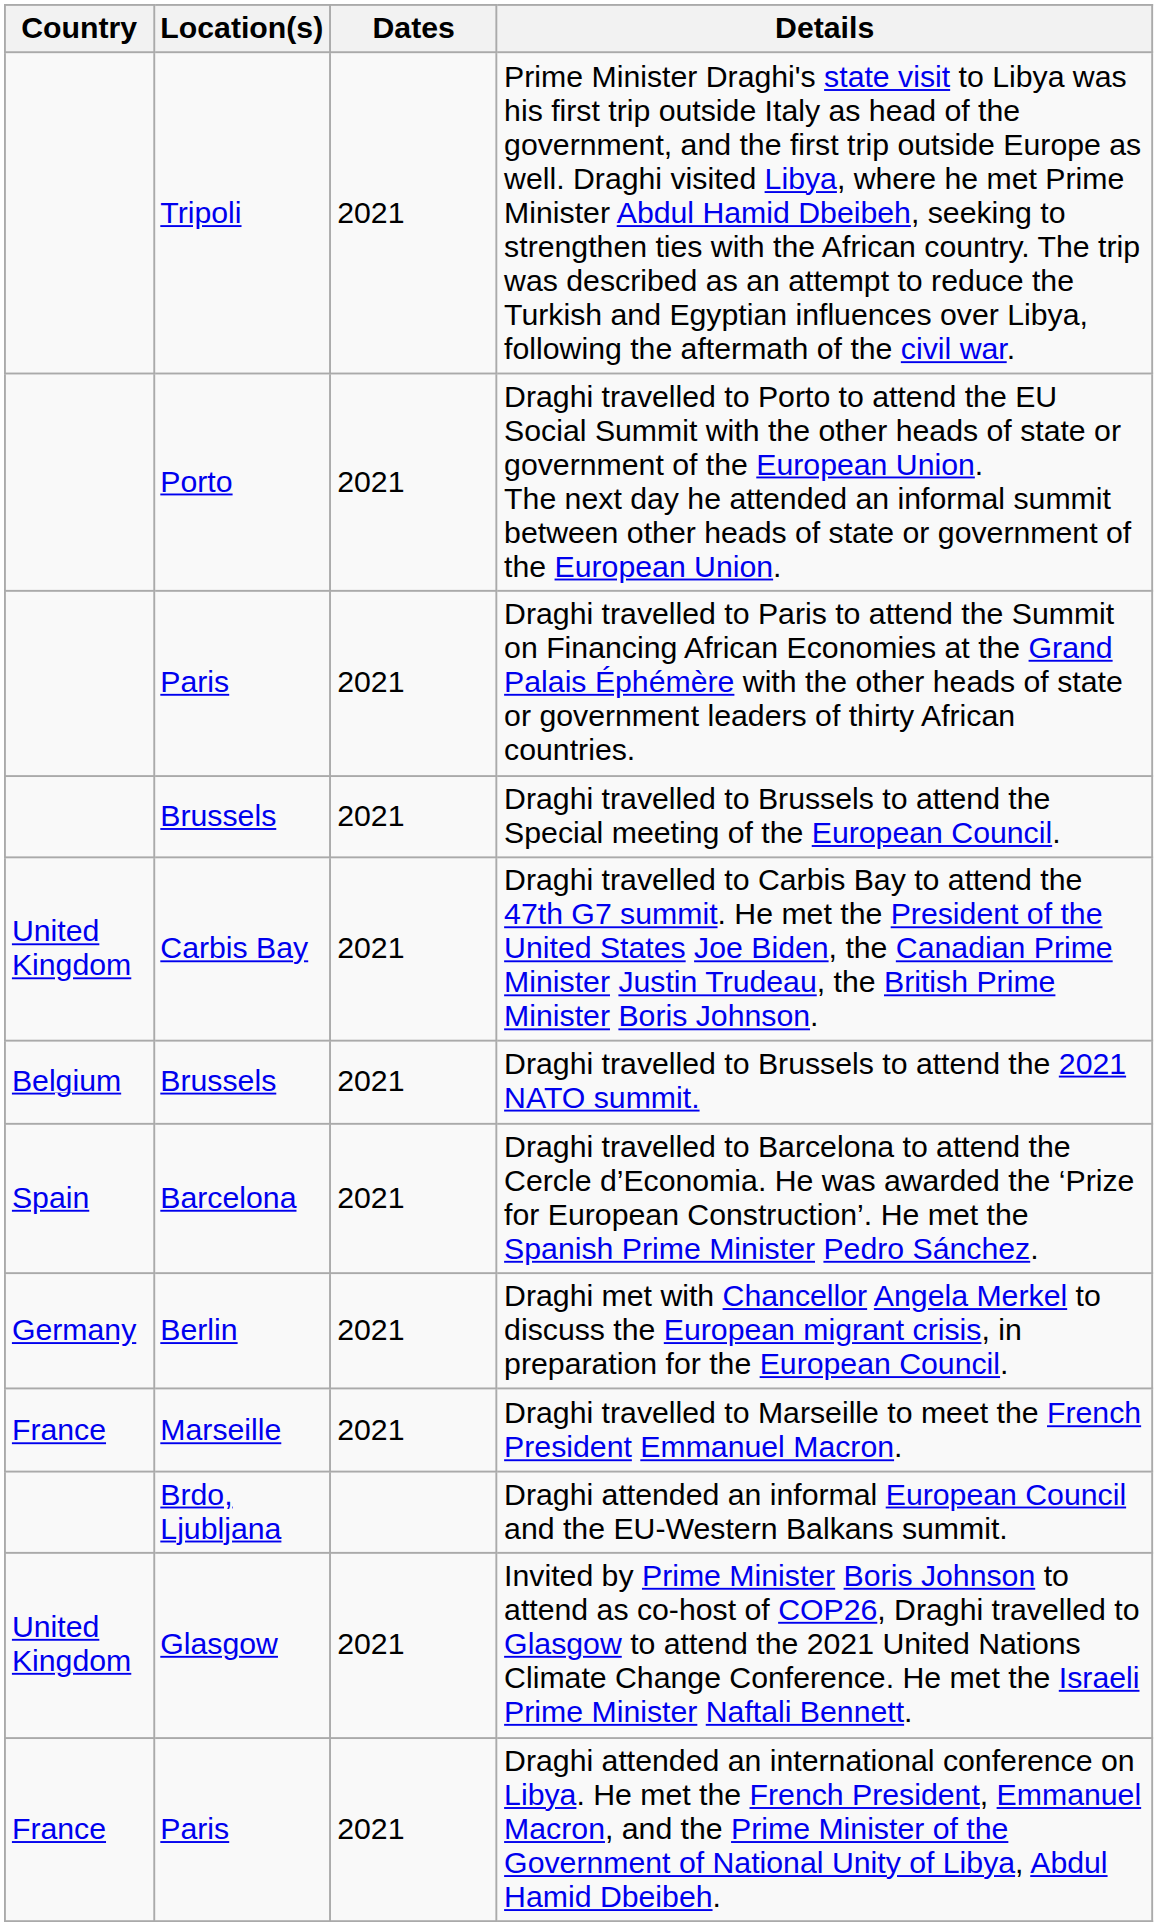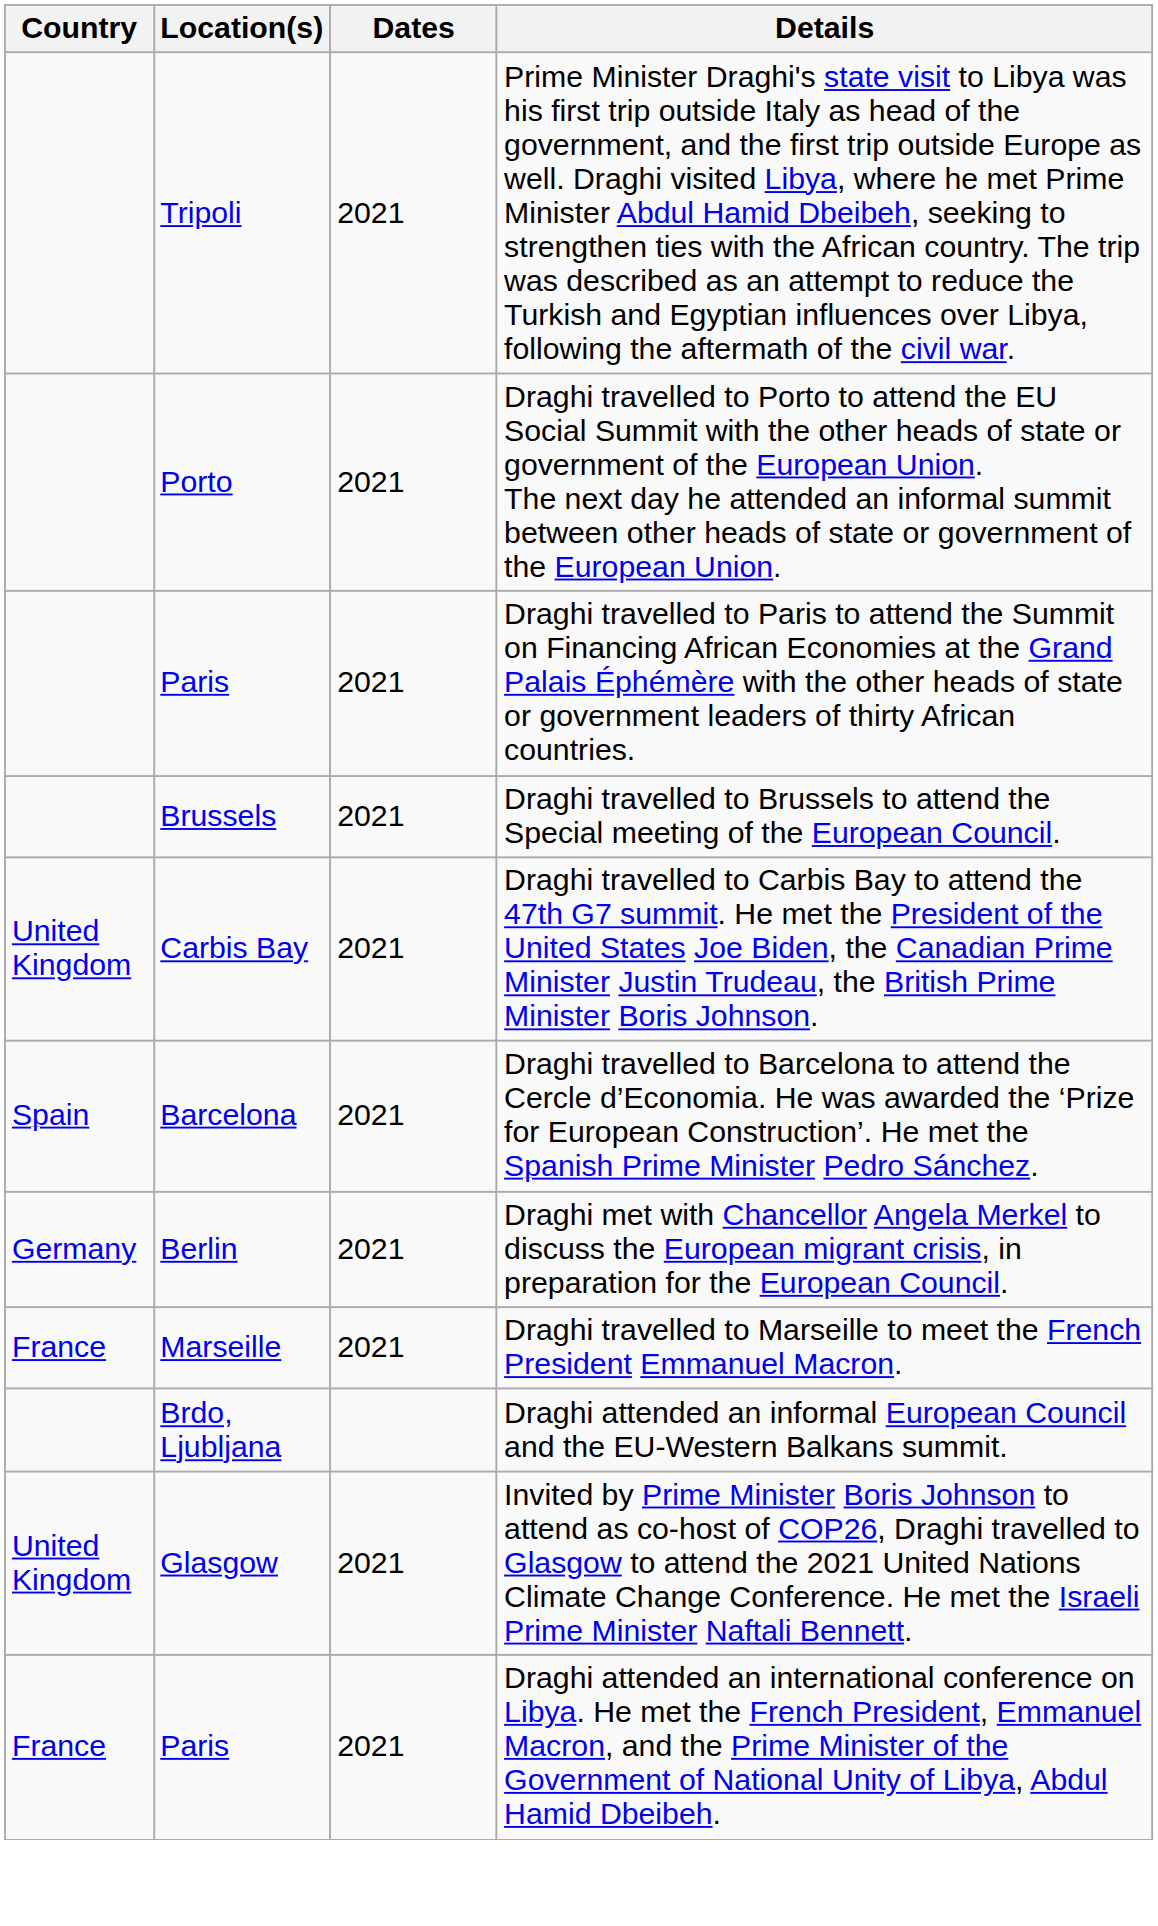- row: Belgium | Brussels | 2021 | Draghi travelled to Brussels to attend the 2021 NATO summit.
